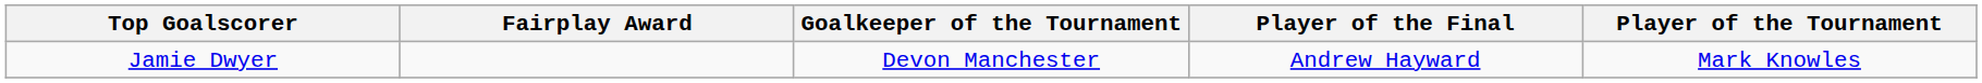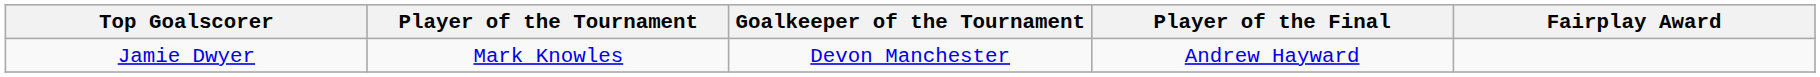columns swapped: Player of the Tournament <-> Fairplay Award
